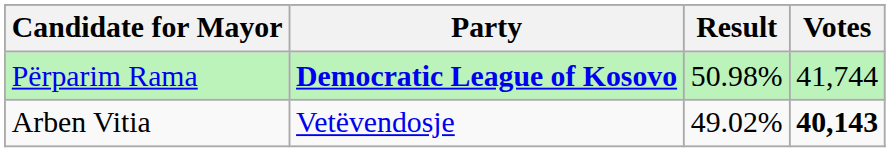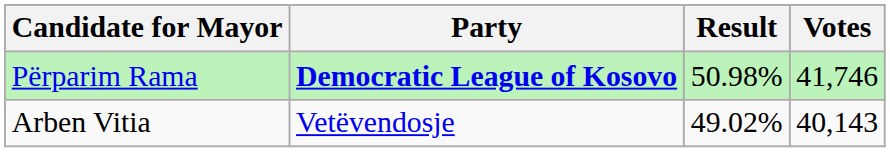Përparim Rama | Votes: 41,744 -> 41,746
Arben Vitia | Votes: bold -> normal
